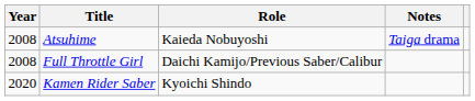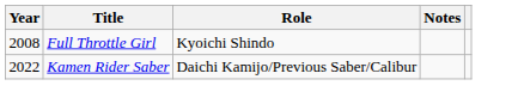- row: 2008 | Atsuhime | Kaieda Nobuyoshi | Taiga drama
Full Throttle Girl | Role: Daichi Kamijo/Previous Saber/Calibur -> Kyoichi Shindo
Kamen Rider Saber | Year: 2020 -> 2022
Kamen Rider Saber | Role: Kyoichi Shindo -> Daichi Kamijo/Previous Saber/Calibur
